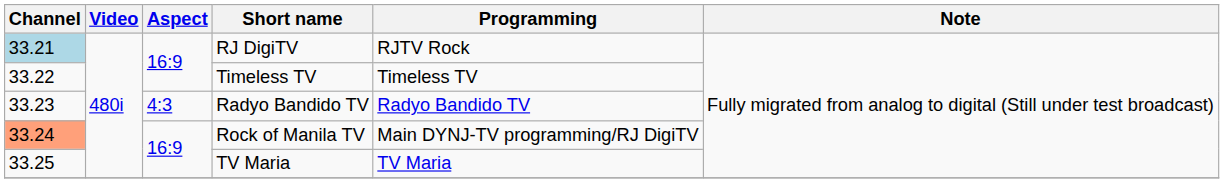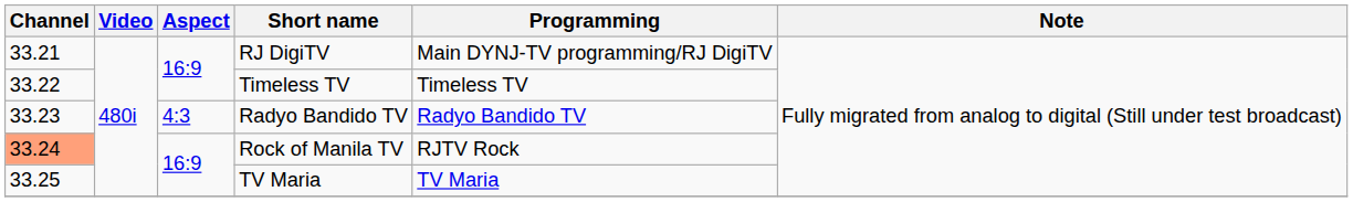RJ DigiTV | Channel: lightblue background -> no background
RJ DigiTV | Programming: RJTV Rock -> Main DYNJ-TV programming/RJ DigiTV
Rock of Manila TV | Programming: Main DYNJ-TV programming/RJ DigiTV -> RJTV Rock
